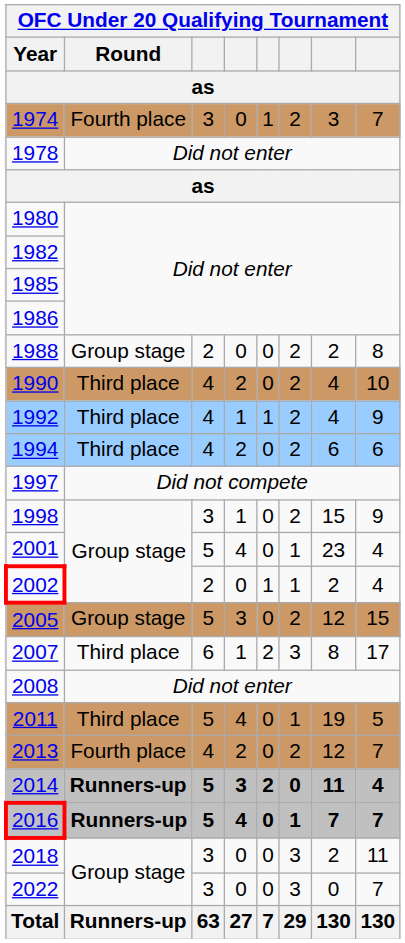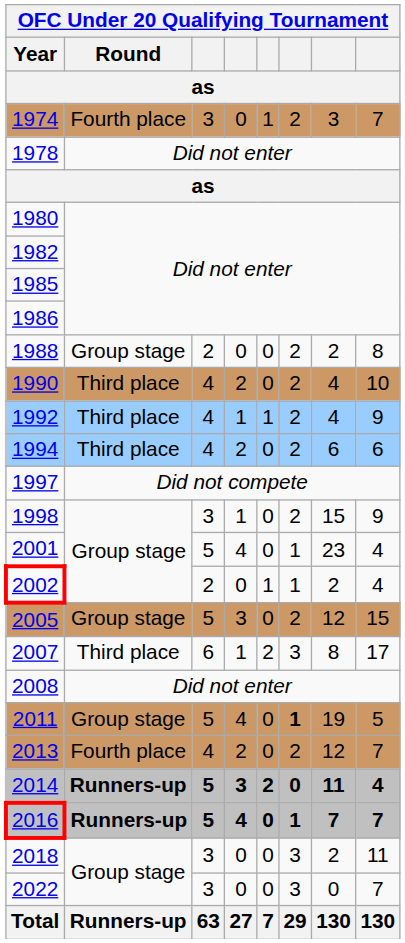2011 | OFC Under 20 Qualifying Tournament / Round: Third place -> Group stage
2011 | column 6: normal -> bold
